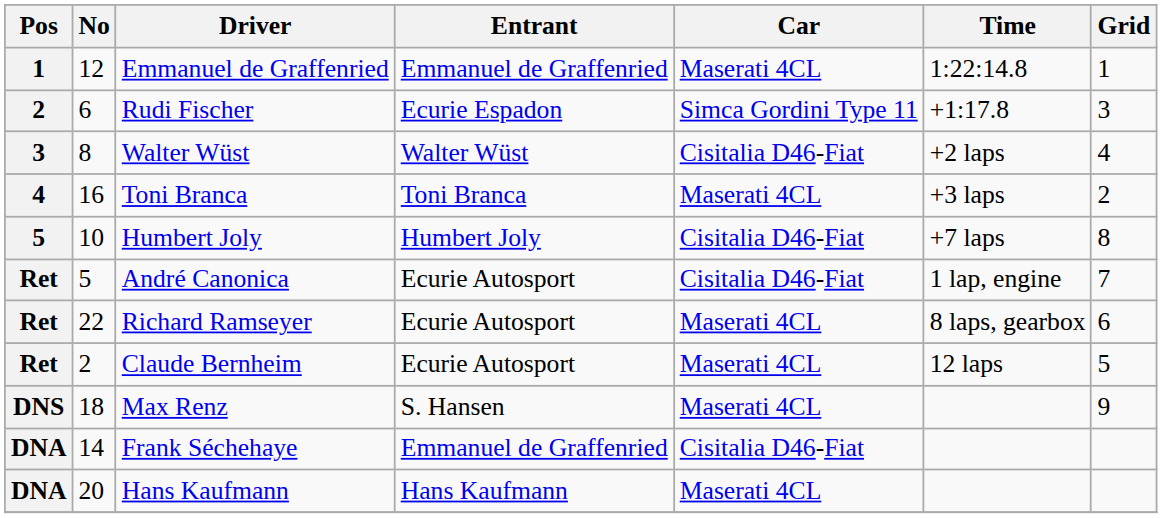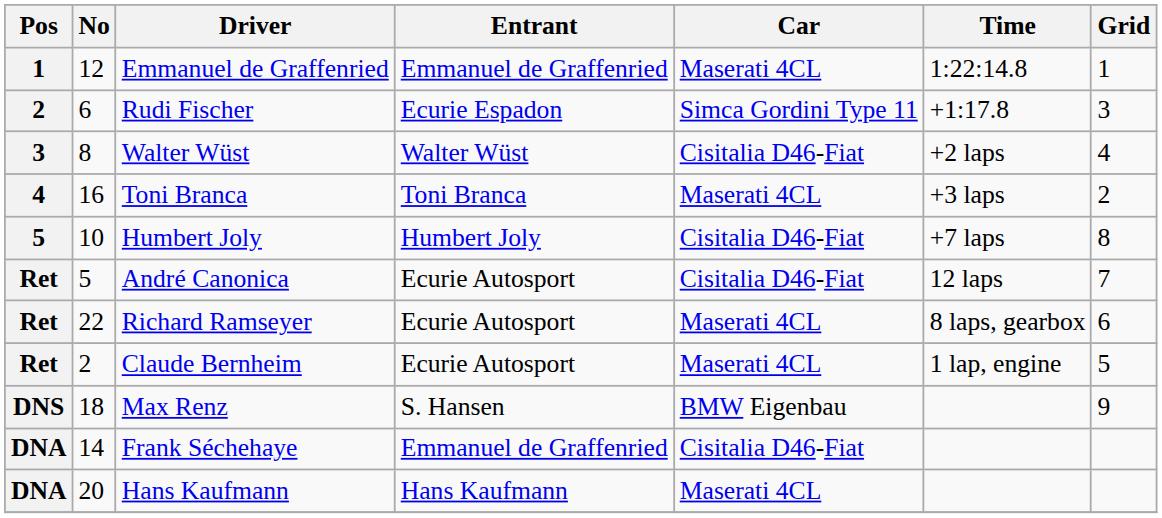André Canonica | Time: 1 lap, engine -> 12 laps
Claude Bernheim | Time: 12 laps -> 1 lap, engine
Max Renz | Car: Maserati 4CL -> BMW Eigenbau
